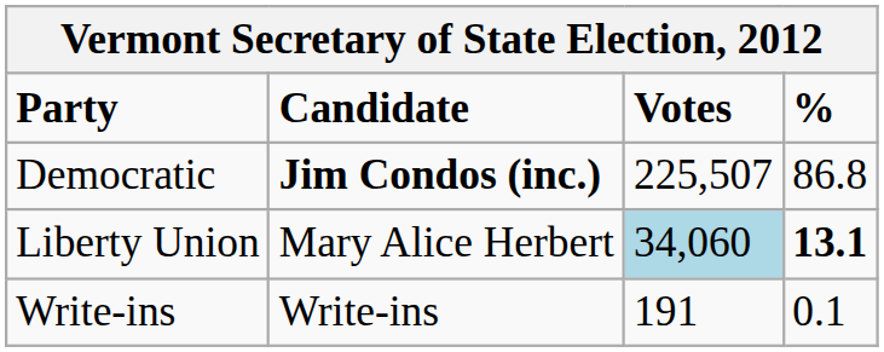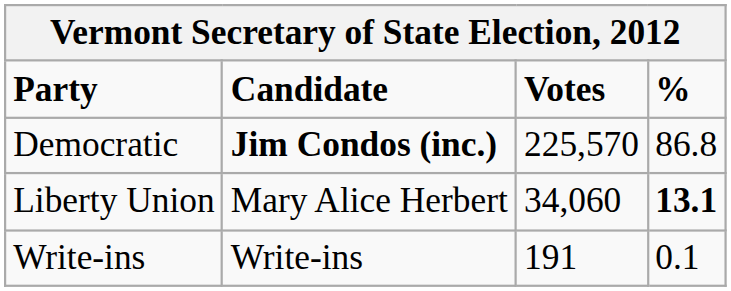Democratic | Votes: 225,507 -> 225,570
Liberty Union | Votes: lightblue background -> no background
